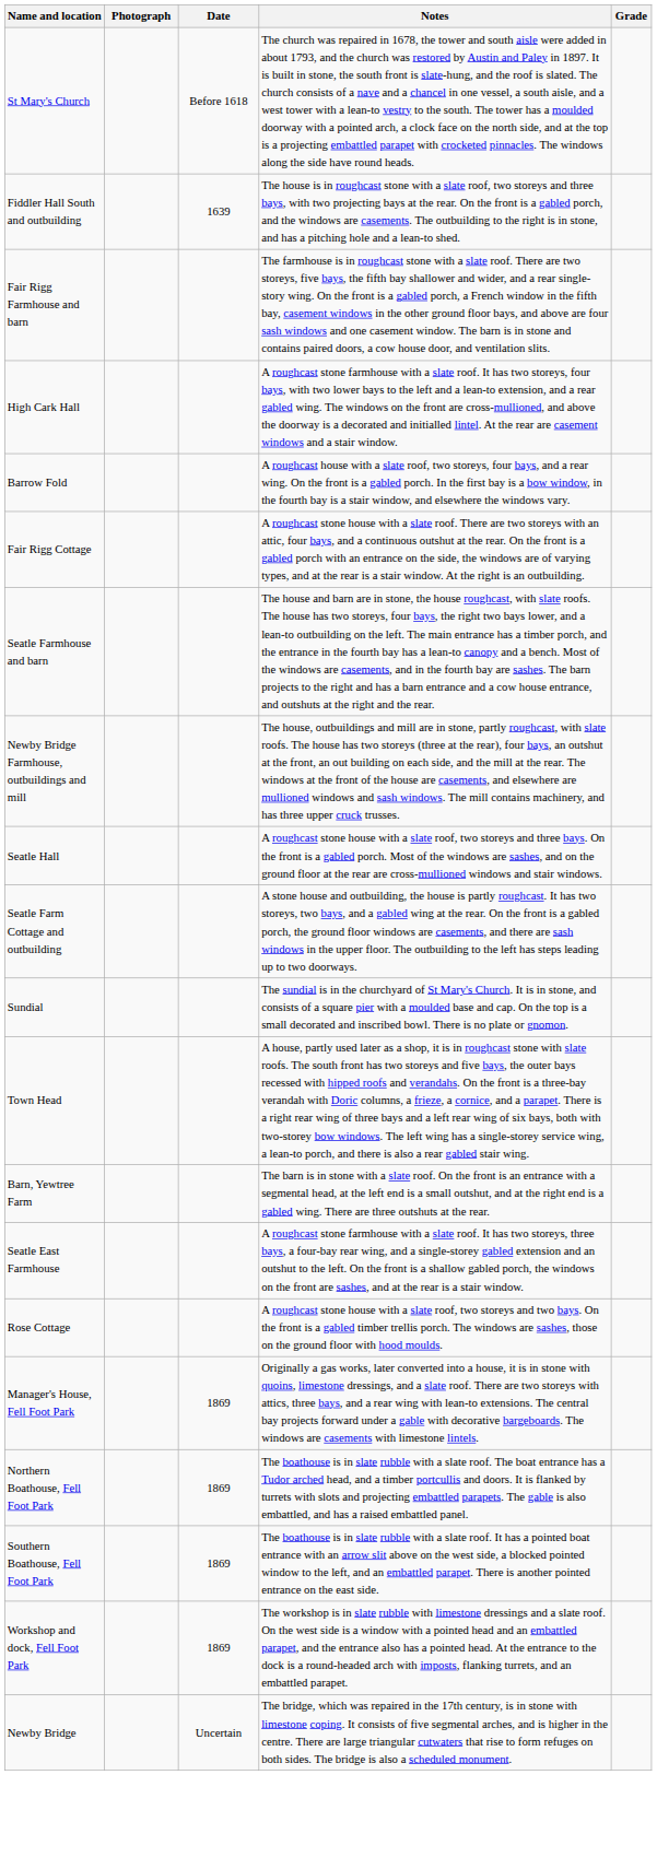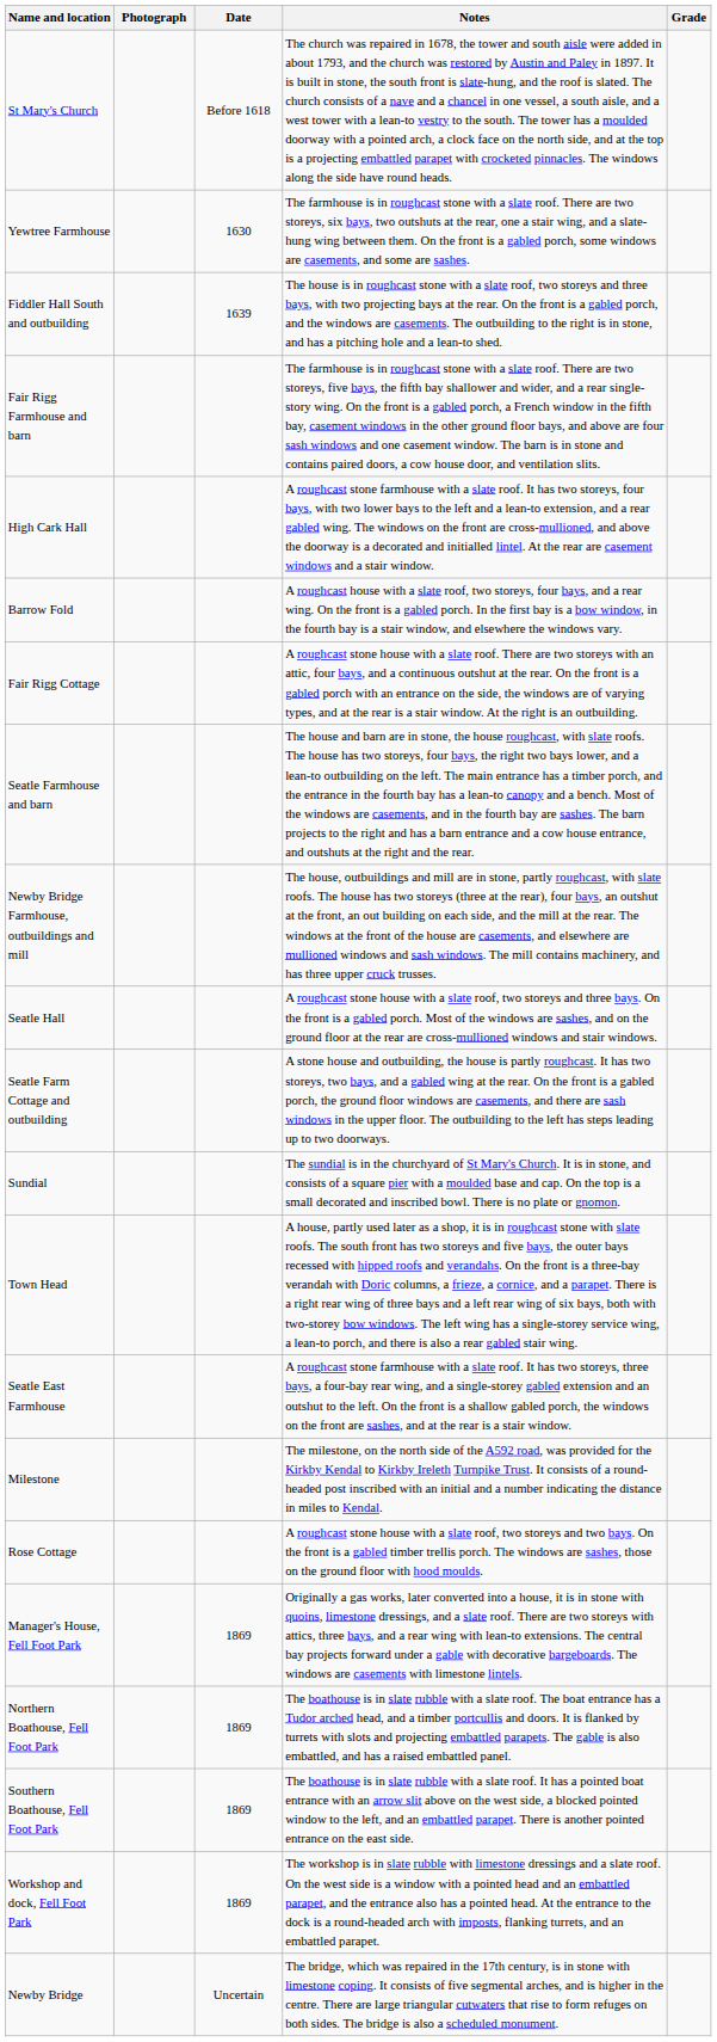+ row: Yewtree Farmhouse | 1630 | The farmhouse is in roughcast stone with a slate roof. There are two storeys, six bays, two outshuts at the rear, one a stair wing, and a slate-hung wing between them. On the front is a gabled porch, some windows are casements, and some are sashes.
- row: Barn, Yewtree Farm | The barn is in stone with a slate roof. On the front is an entrance with a segmental head, at the left end is a small outshut, and at the right end is a gabled wing. There are three outshuts at the rear.
+ row: Milestone | The milestone, on the north side of the A592 road, was provided for the Kirkby Kendal to Kirkby Ireleth Turnpike Trust. It consists of a round-headed post inscribed with an initial and a number indicating the distance in miles to Kendal.
